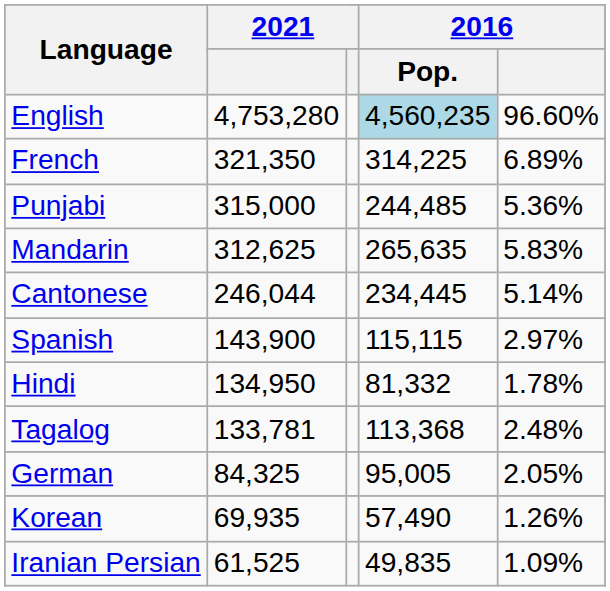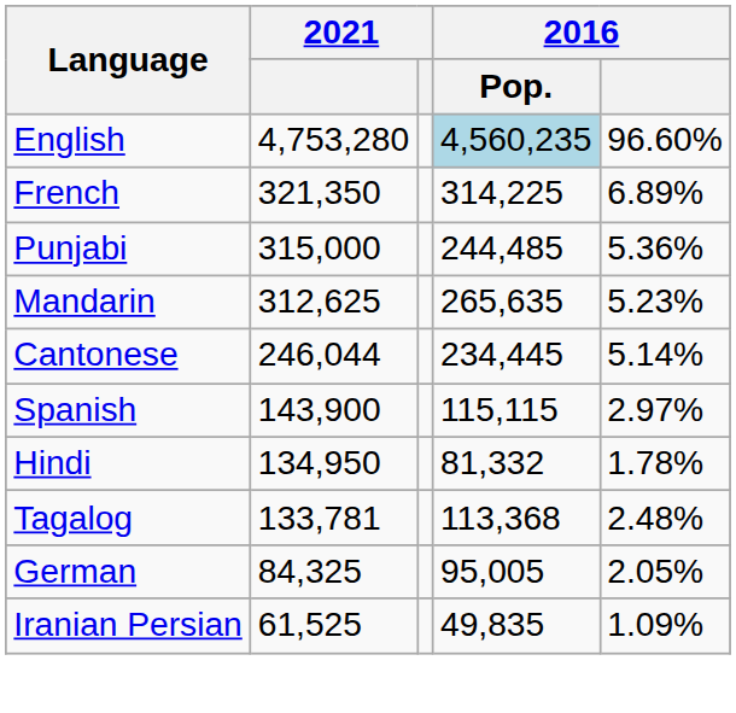Mandarin | 2016: 5.83% -> 5.23%
- row: Korean | 69,935 | 57,490 | 1.26%
